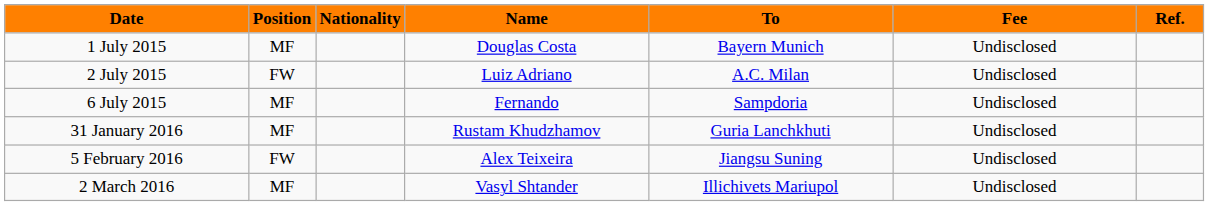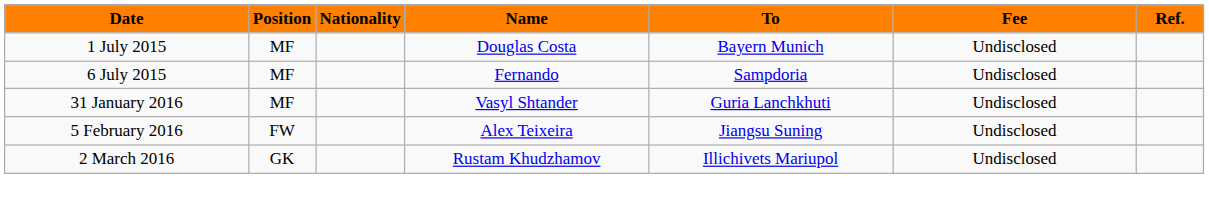- row: 2 July 2015 | FW | Luiz Adriano | A.C. Milan | Undisclosed
31 January 2016 | Name: Rustam Khudzhamov -> Vasyl Shtander
2 March 2016 | Position: MF -> GK
2 March 2016 | Name: Vasyl Shtander -> Rustam Khudzhamov
